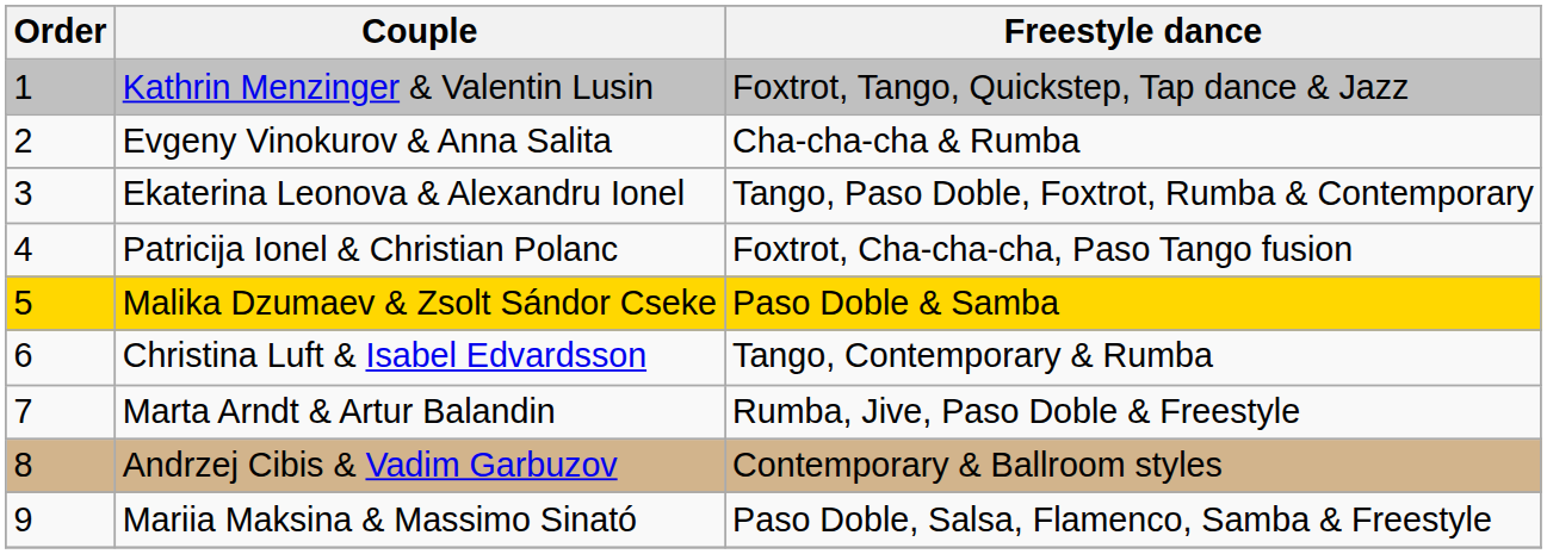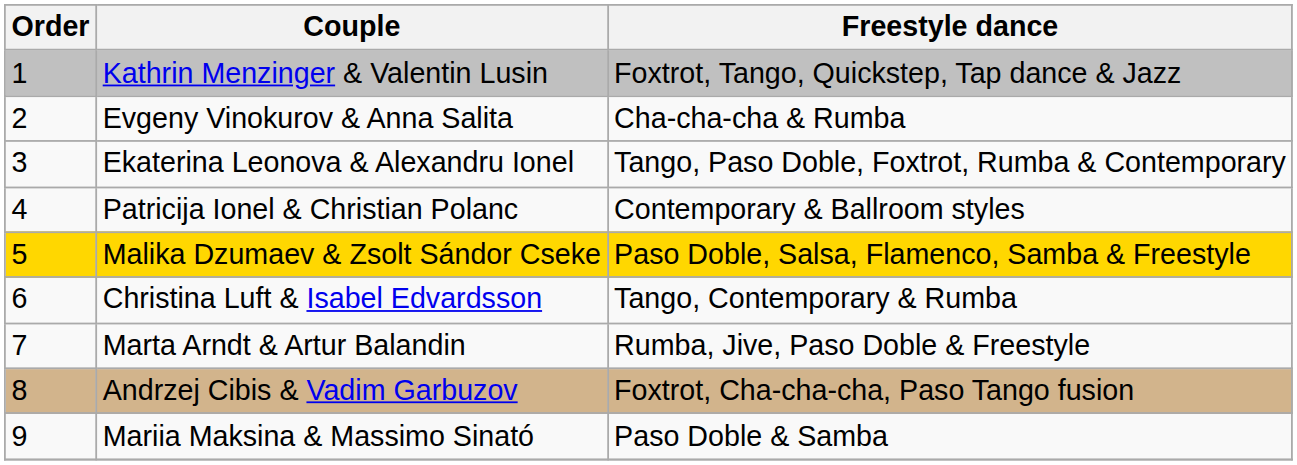Patricija Ionel & Christian Polanc | Freestyle dance: Foxtrot, Cha-cha-cha, Paso Tango fusion -> Contemporary & Ballroom styles
Malika Dzumaev & Zsolt Sándor Cseke | Freestyle dance: Paso Doble & Samba -> Paso Doble, Salsa, Flamenco, Samba & Freestyle
Andrzej Cibis & Vadim Garbuzov | Freestyle dance: Contemporary & Ballroom styles -> Foxtrot, Cha-cha-cha, Paso Tango fusion
Mariia Maksina & Massimo Sinató | Freestyle dance: Paso Doble, Salsa, Flamenco, Samba & Freestyle -> Paso Doble & Samba
